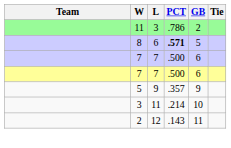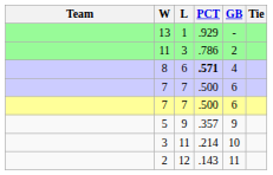+ row: 13 | 1 | .929 | -
8 | GB: 5 -> 4
